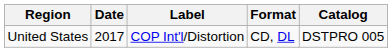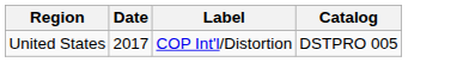- column: Format | CD, DL
